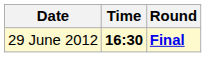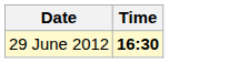- column: Round | Final
